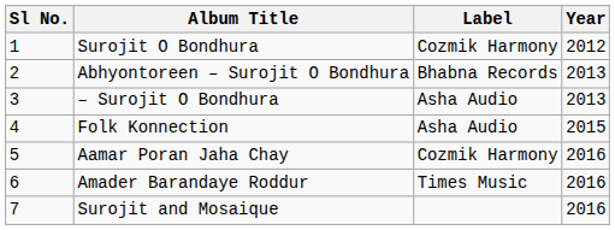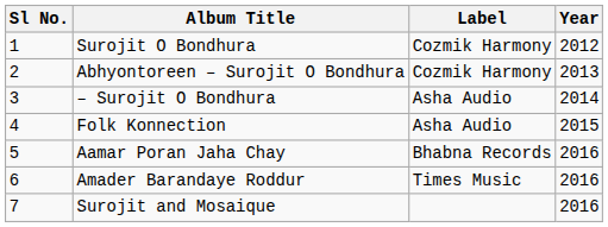Abhyontoreen – Surojit O Bondhura | Label: Bhabna Records -> Cozmik Harmony
– Surojit O Bondhura | Year: 2013 -> 2014
Aamar Poran Jaha Chay | Label: Cozmik Harmony -> Bhabna Records
